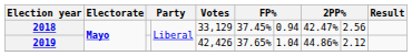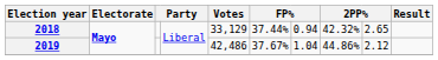2018 | column 6: 37.45% -> 37.44%
2018 | column 8: 42.47% -> 42.32%
2018 | column 9: 2.56 -> 2.65
2019 | Votes: 42,426 -> 42,486
2019 | column 6: 37.65% -> 37.67%
